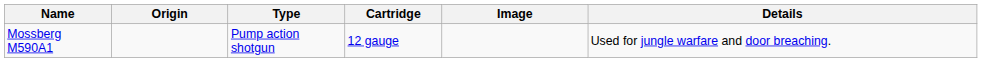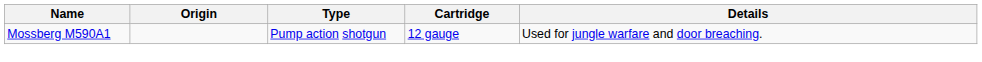- column: Image
